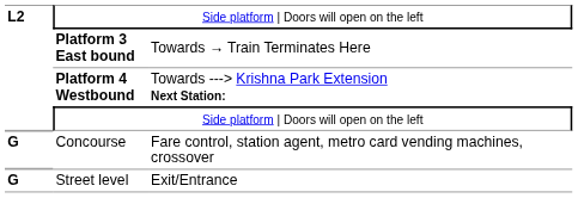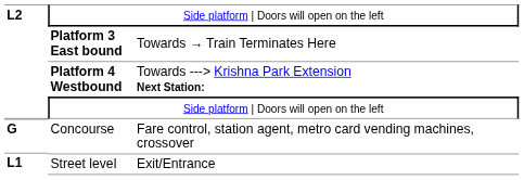Street level | column 1: G -> L1
